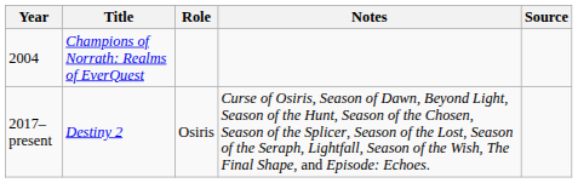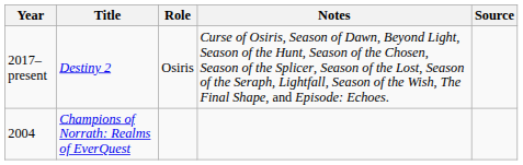rows swapped: 2004 <-> 2017–present
